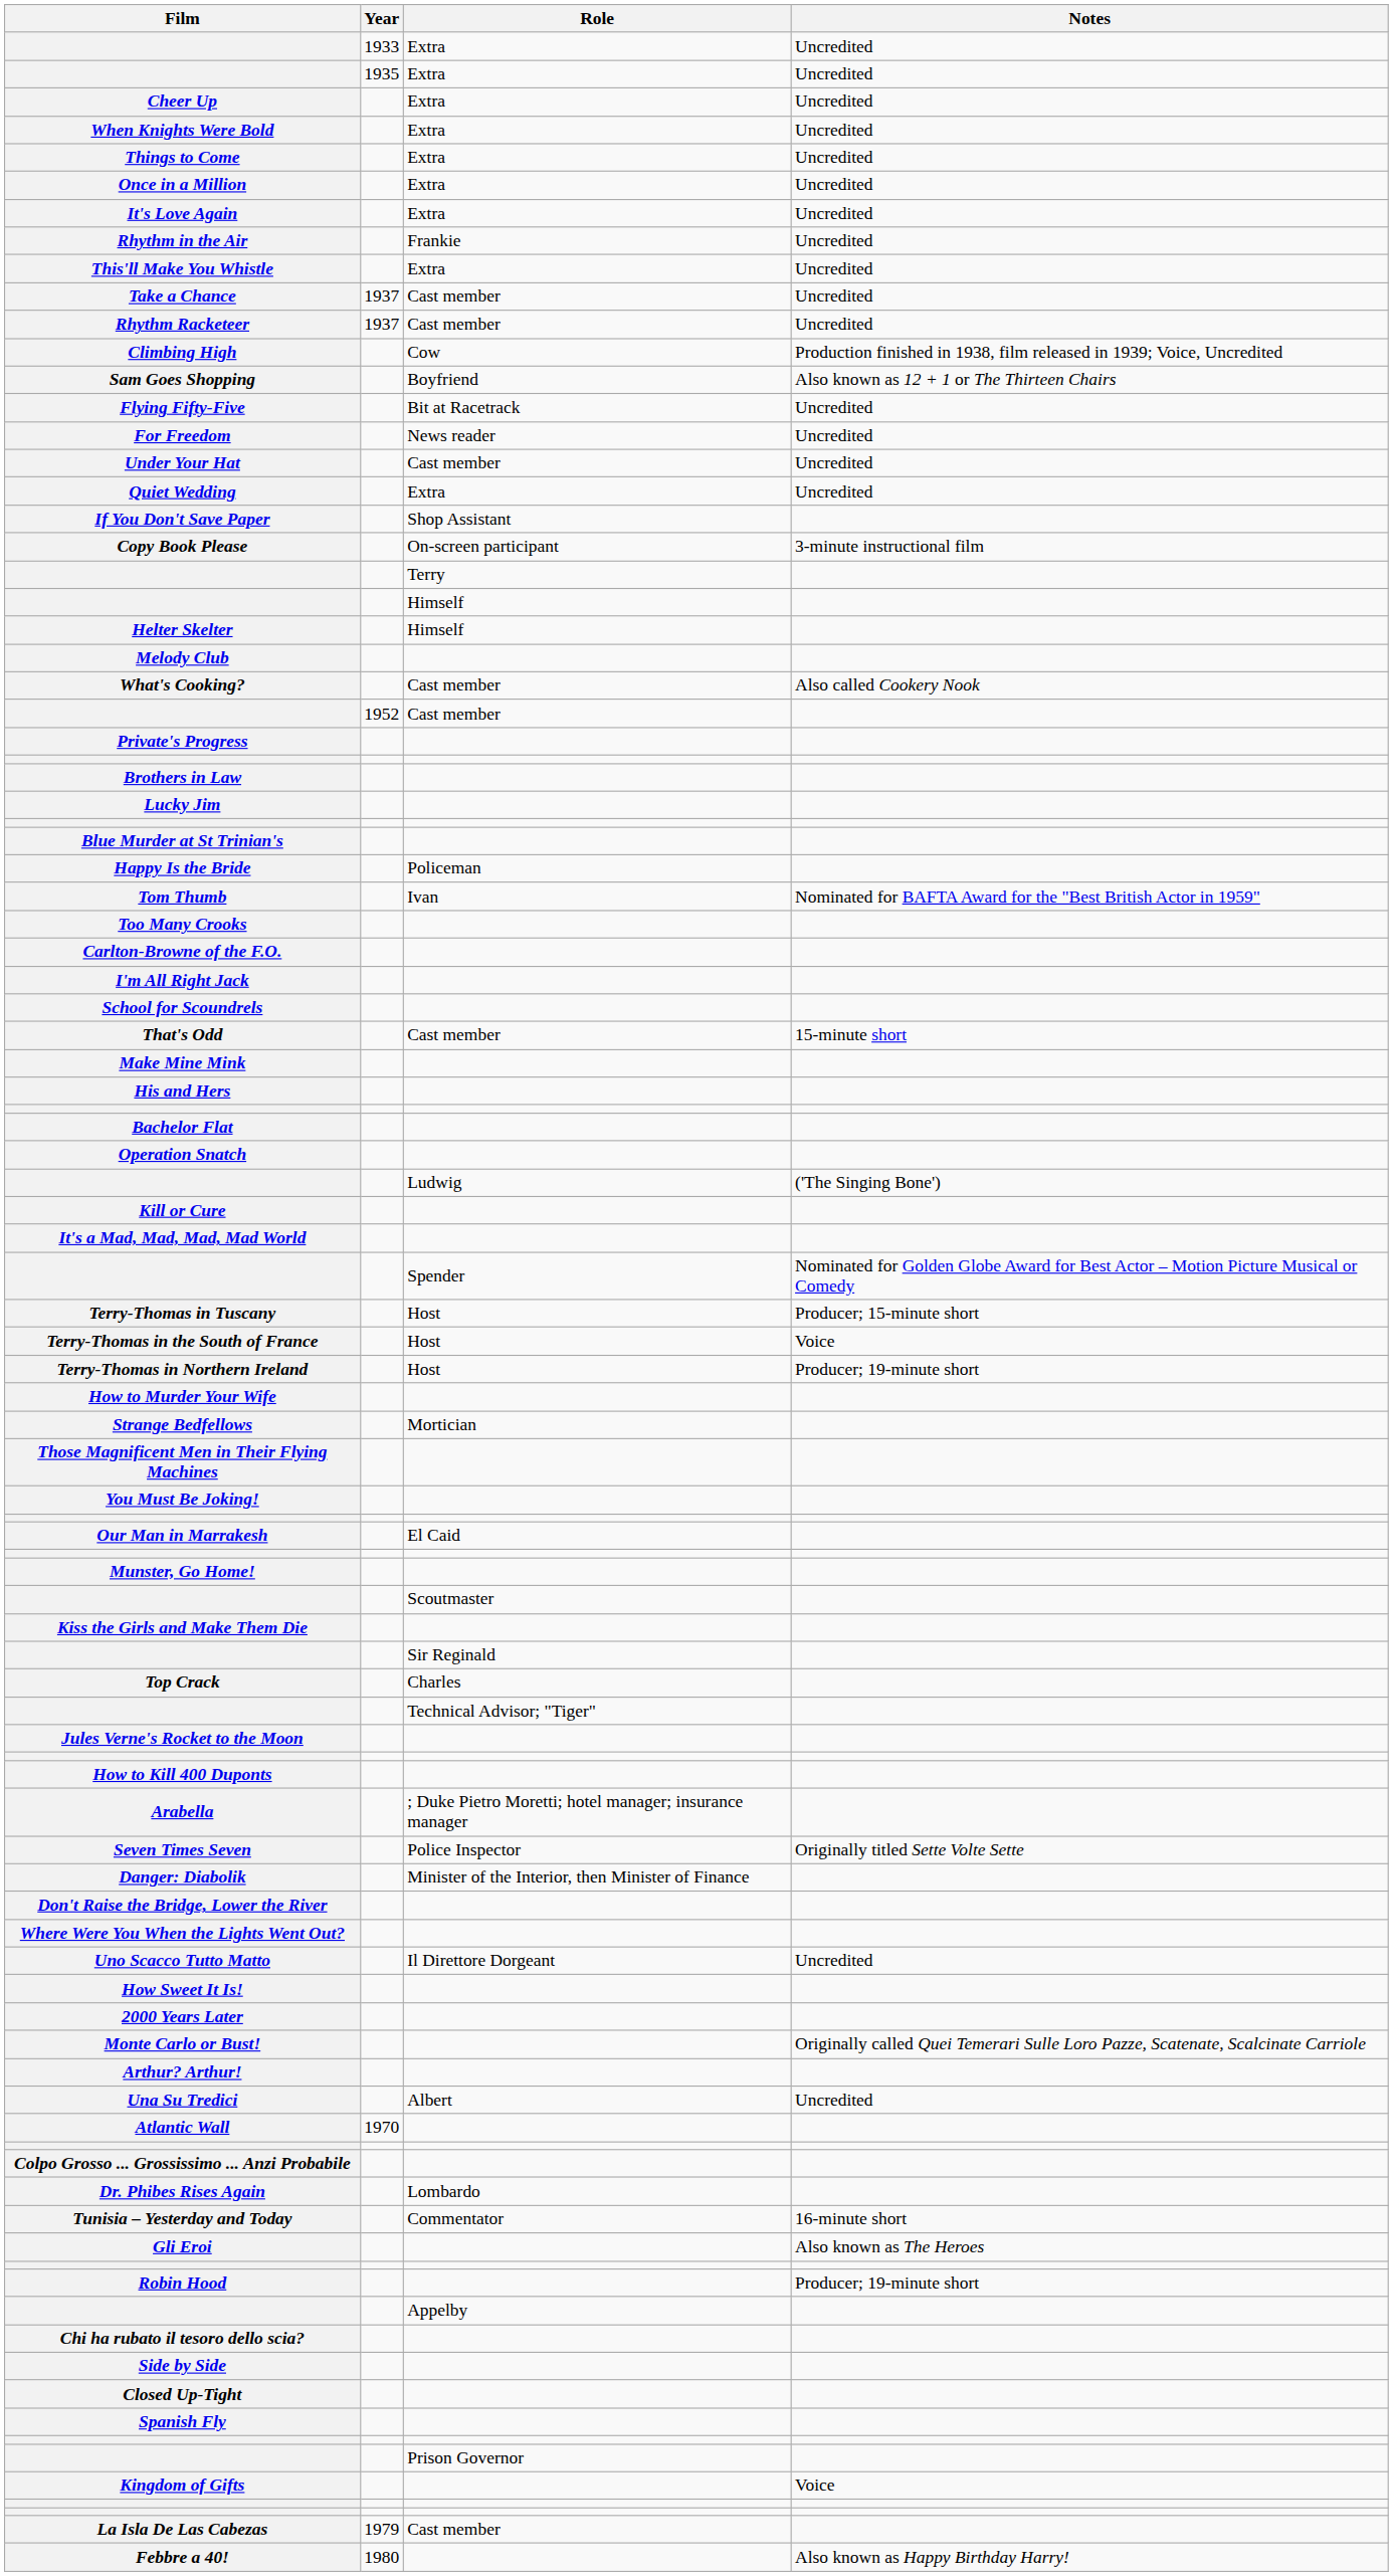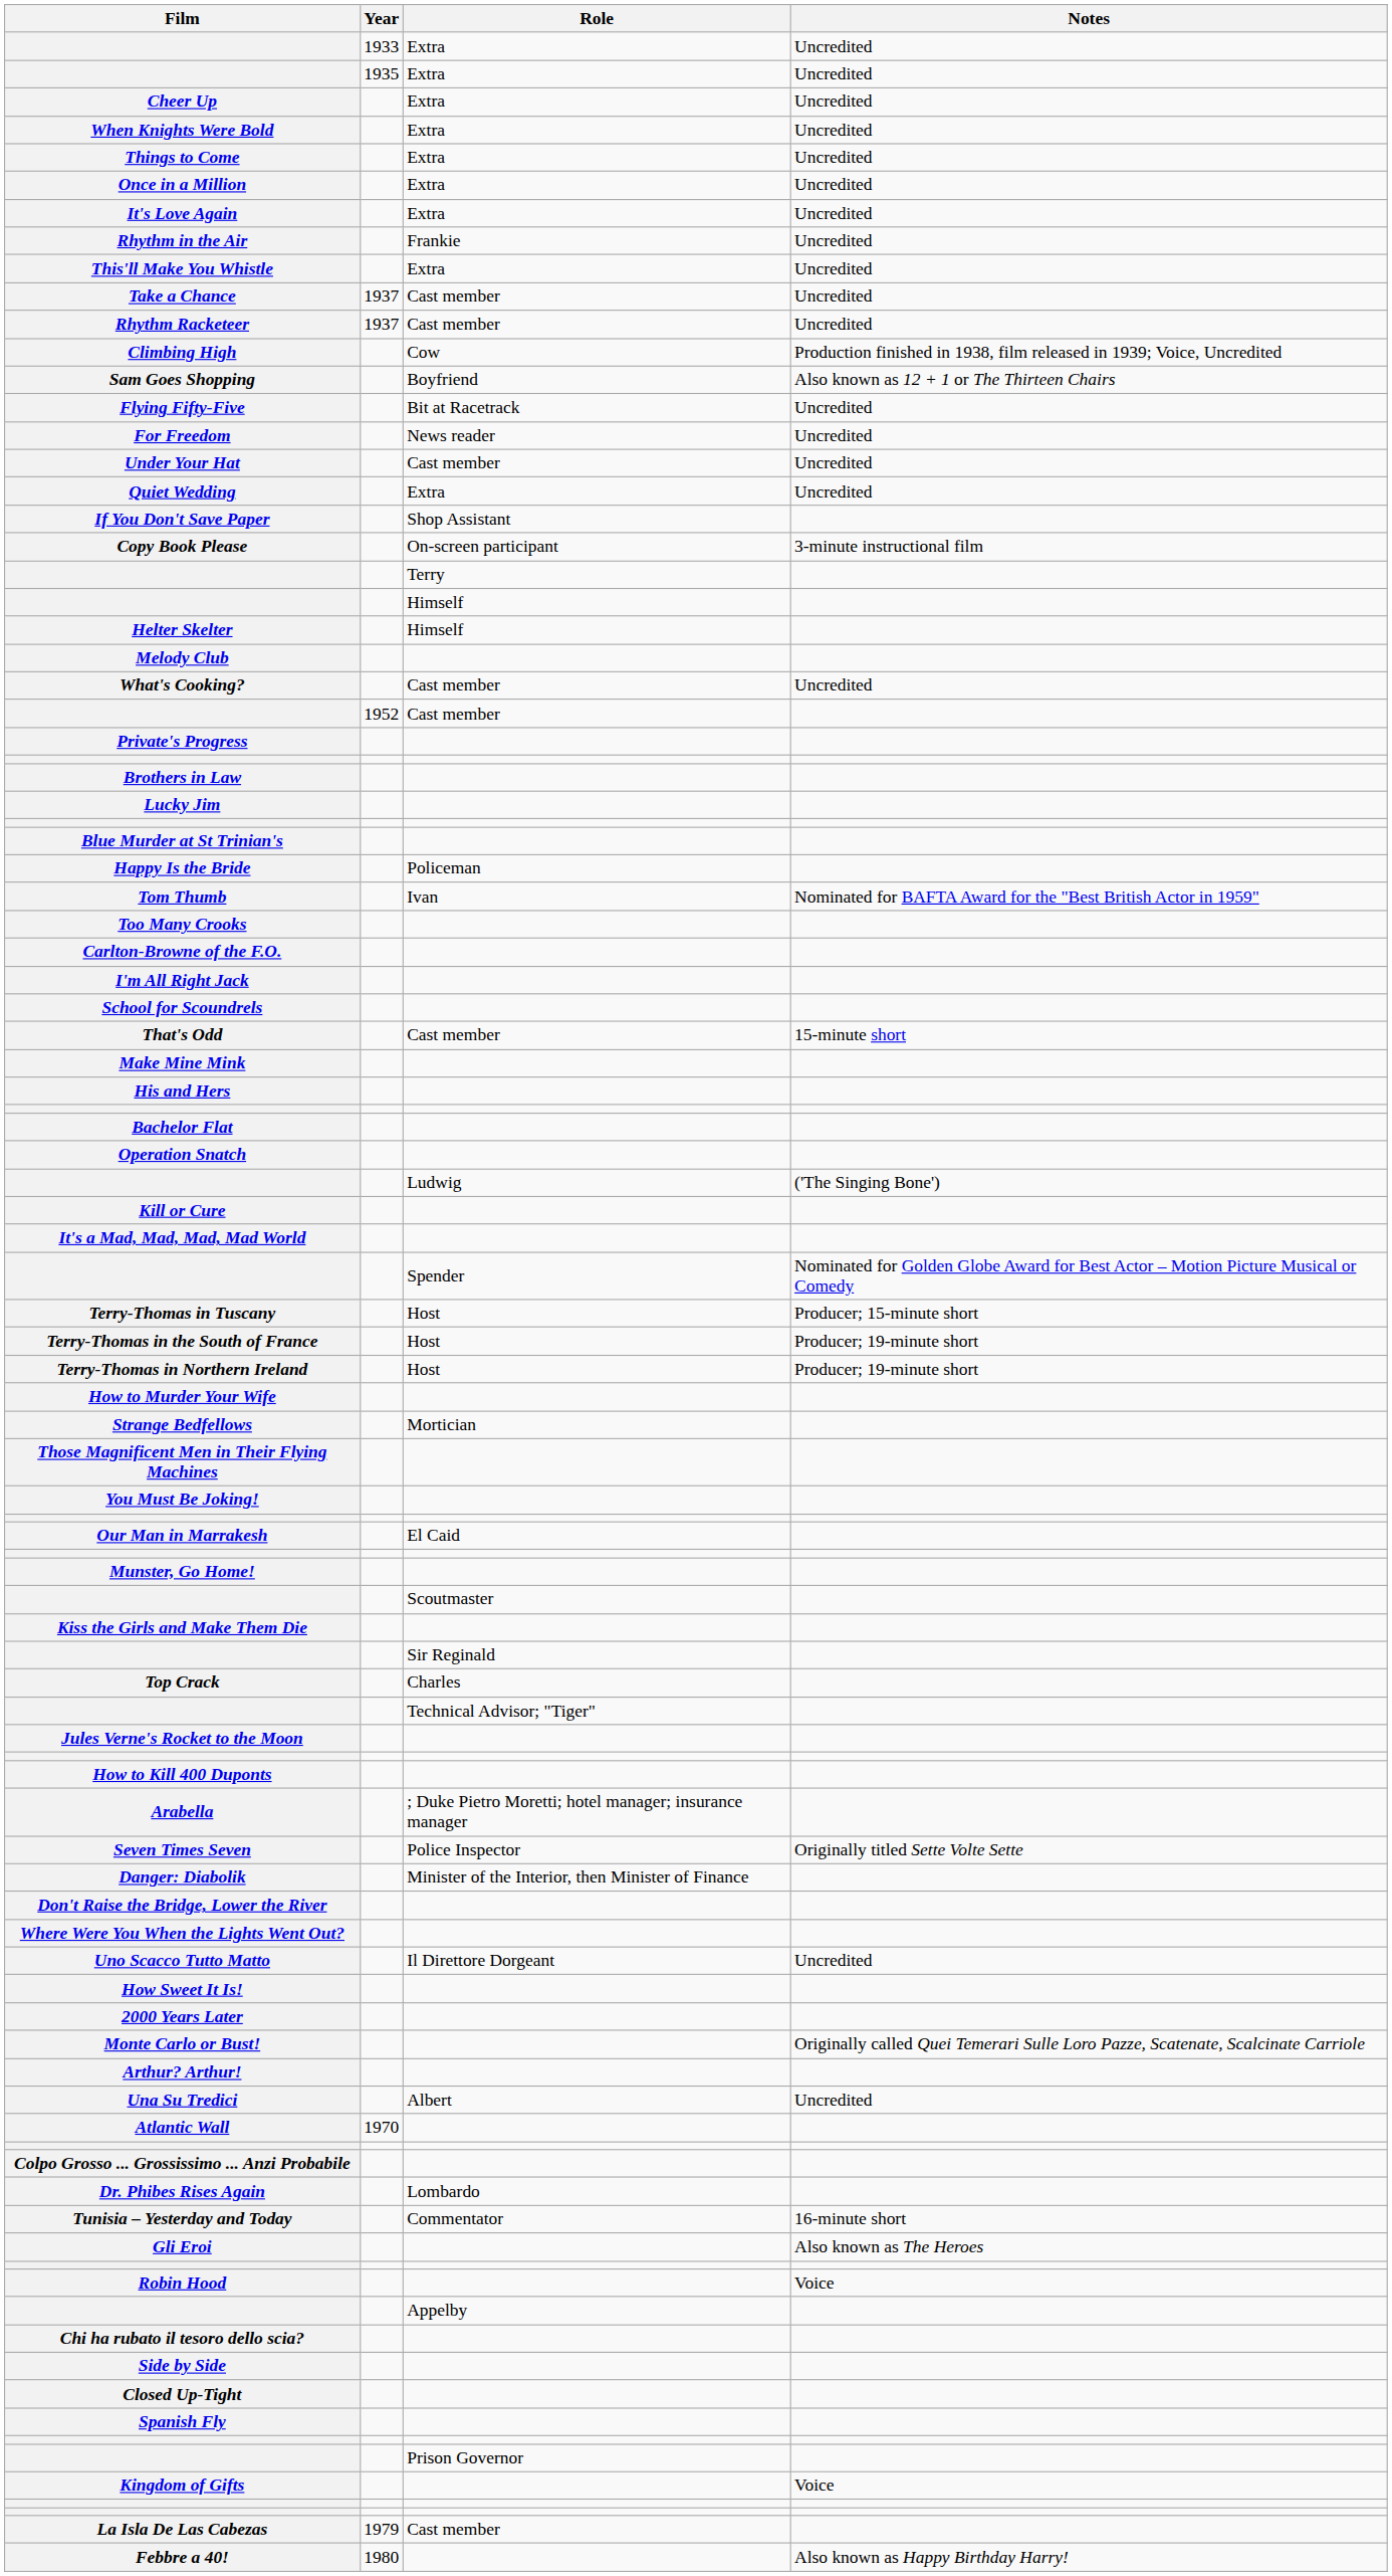What's Cooking? | Notes: Also called Cookery Nook -> Uncredited
Terry-Thomas in the South of France | Notes: Voice -> Producer; 19-minute short
Robin Hood | Notes: Producer; 19-minute short -> Voice
